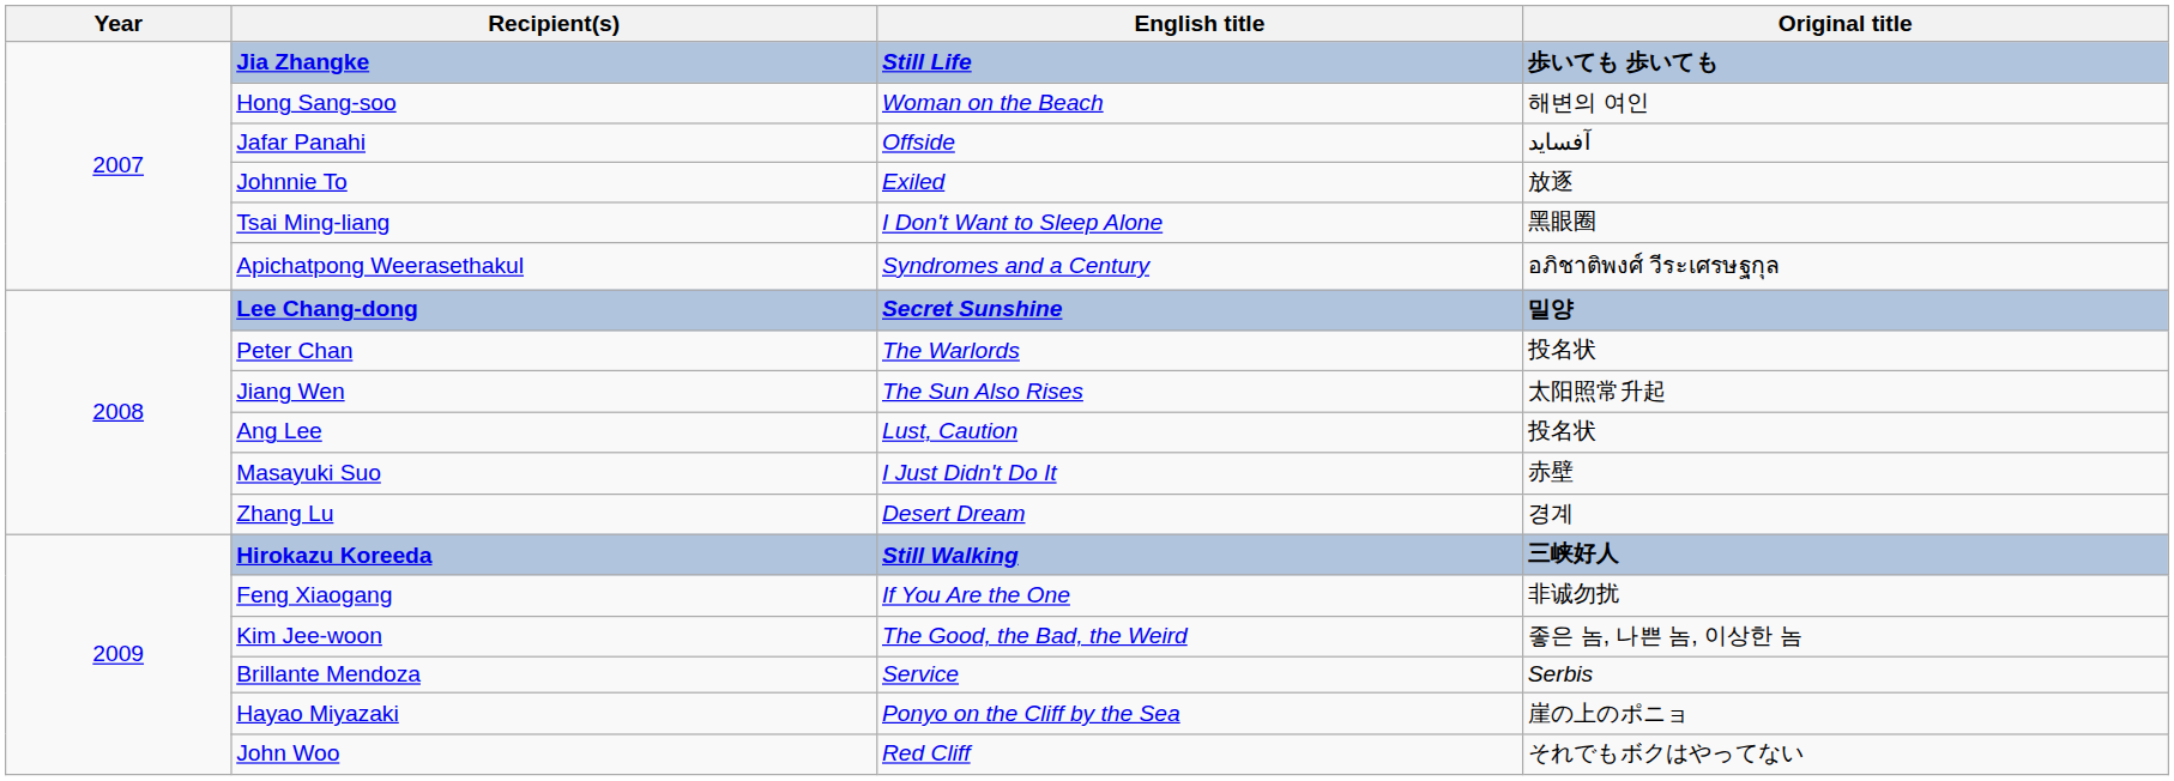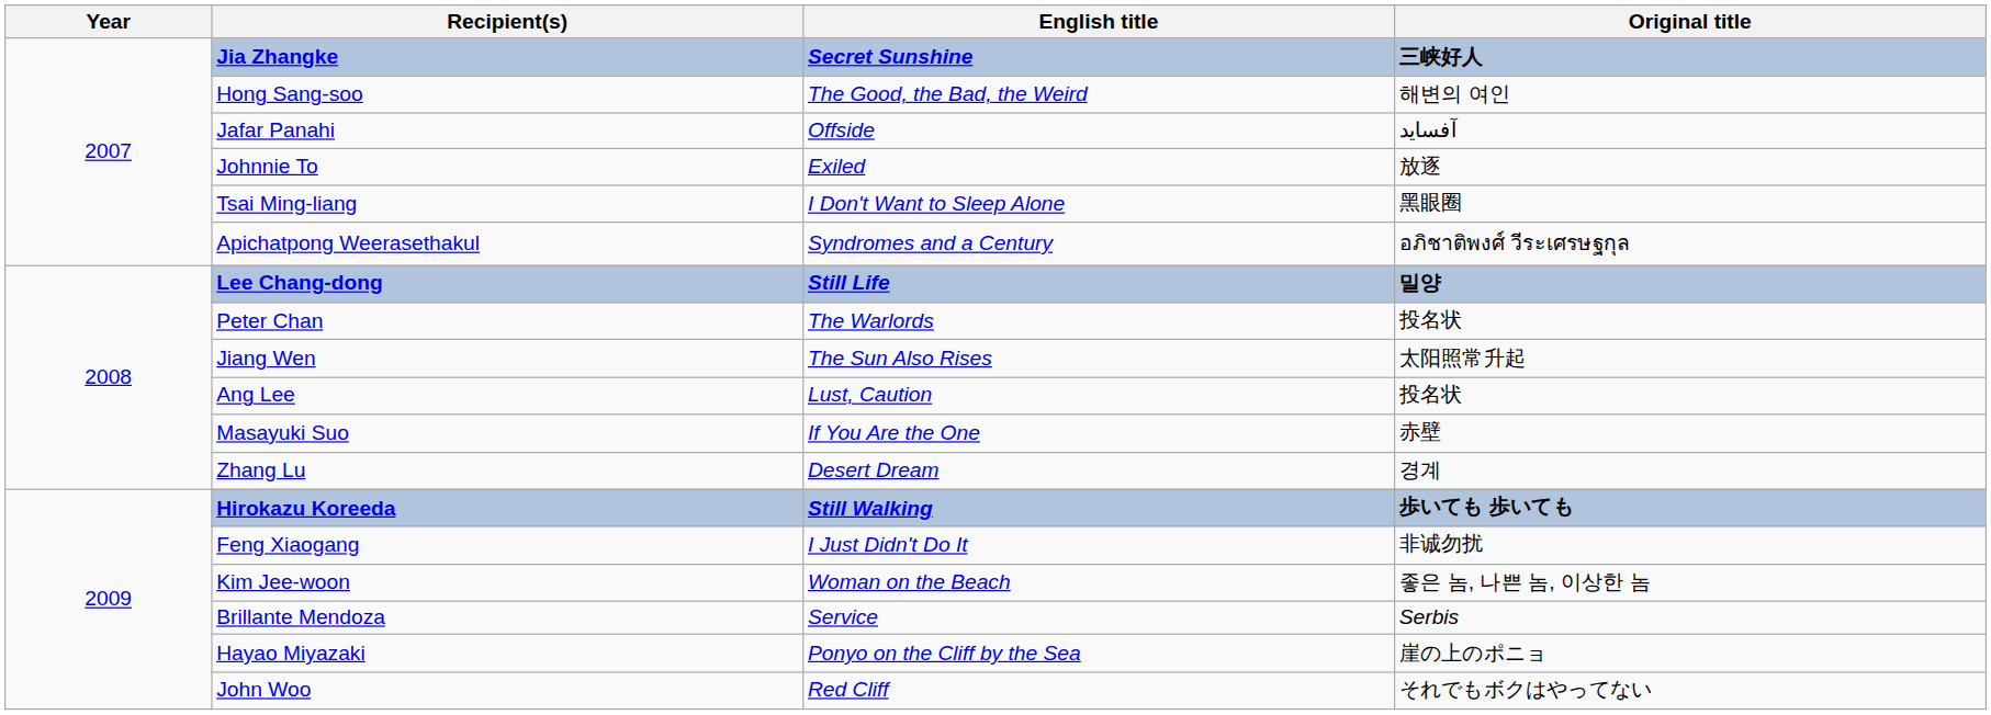Jia Zhangke | English title: Still Life -> Secret Sunshine
Jia Zhangke | Original title: 歩いても 歩いても -> 三峡好人
Hong Sang-soo | English title: Woman on the Beach -> The Good, the Bad, the Weird
Lee Chang-dong | English title: Secret Sunshine -> Still Life
Masayuki Suo | English title: I Just Didn't Do It -> If You Are the One
Hirokazu Koreeda | Original title: 三峡好人 -> 歩いても 歩いても
Feng Xiaogang | English title: If You Are the One -> I Just Didn't Do It
Kim Jee-woon | English title: The Good, the Bad, the Weird -> Woman on the Beach
